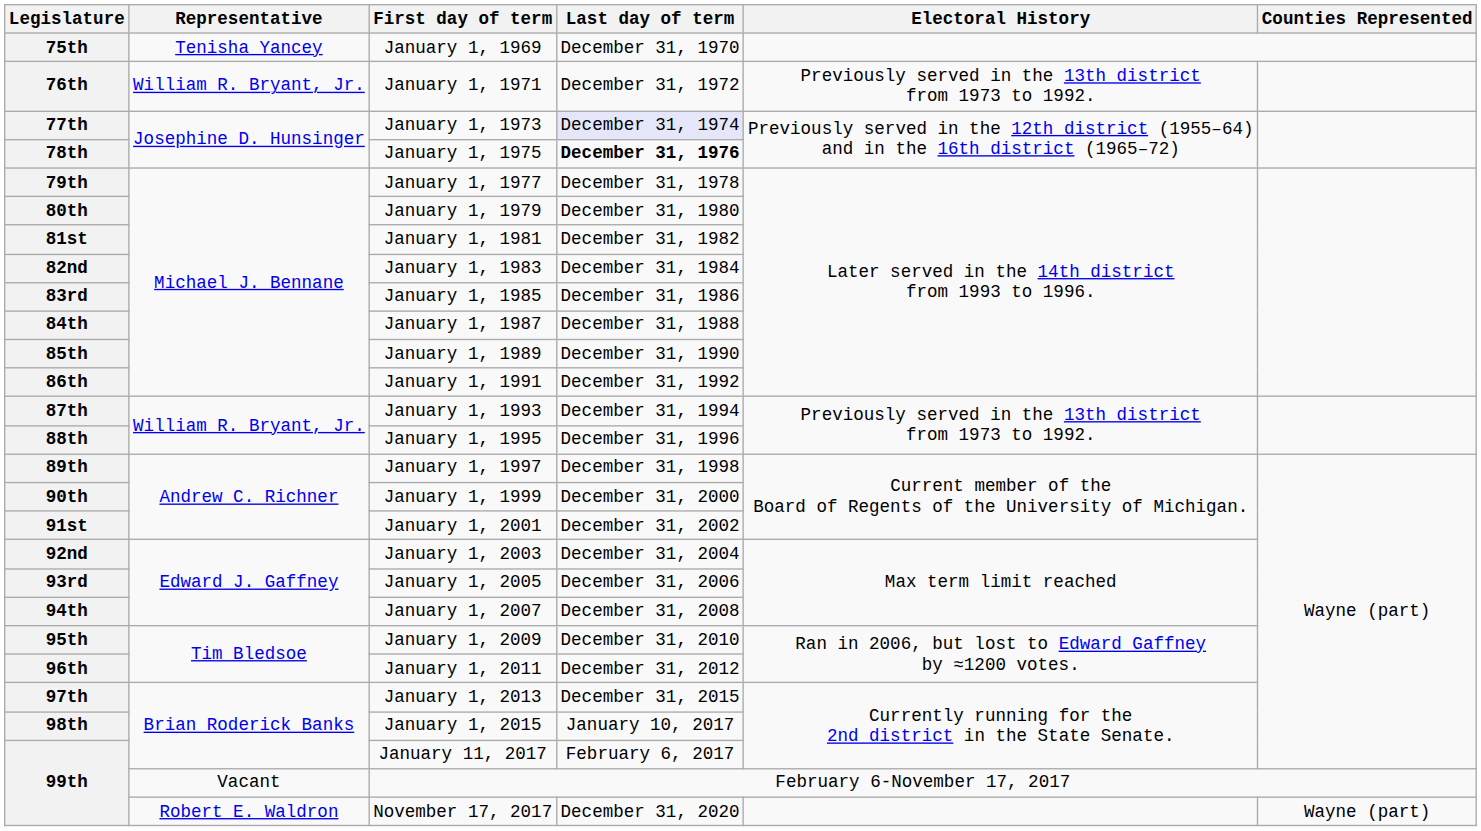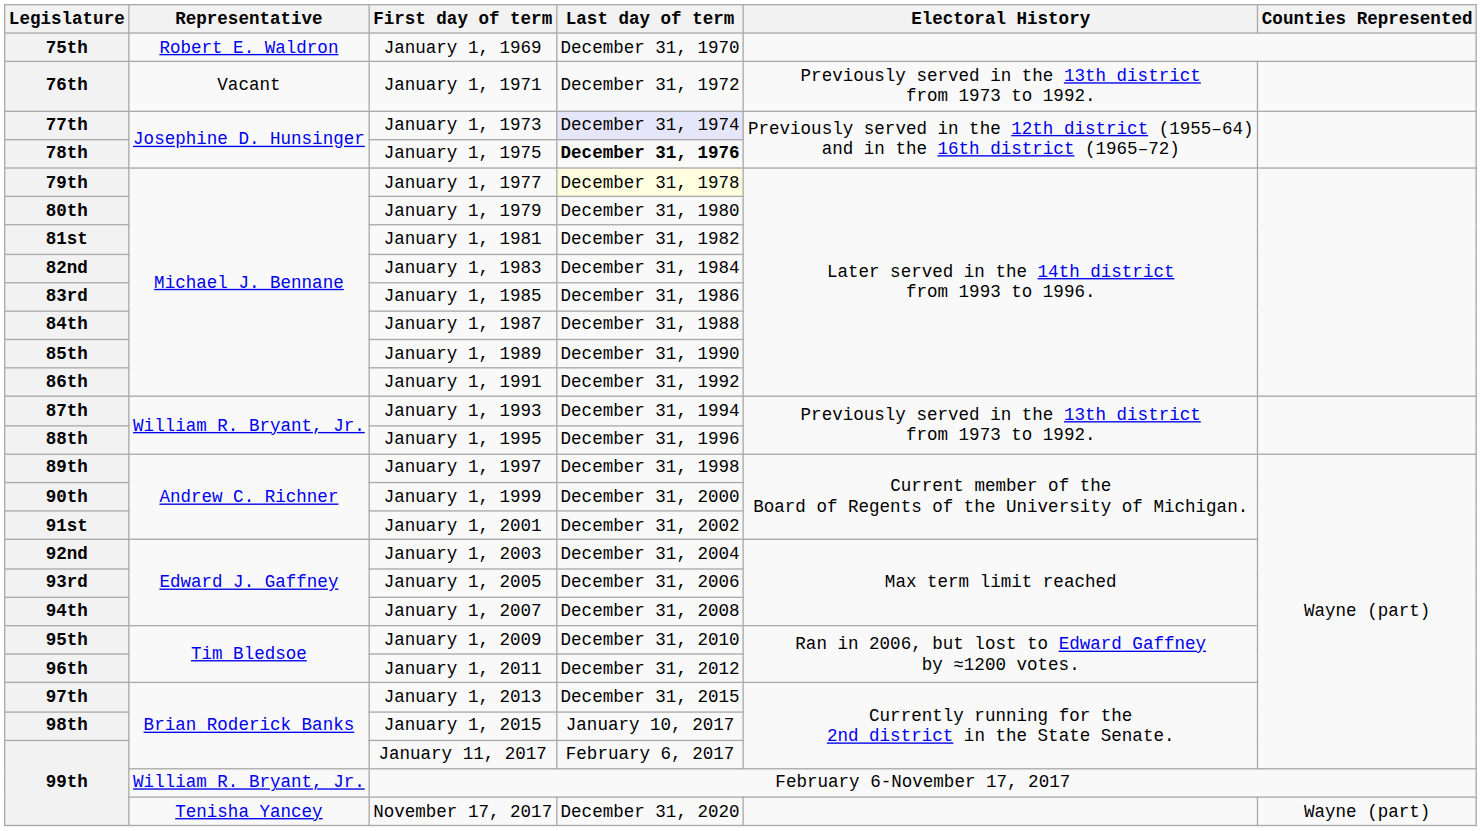75th | Representative: Tenisha Yancey -> Robert E. Waldron
76th | Representative: William R. Bryant, Jr. -> Vacant
79th | Last day of term: no background -> lightyellow background
99th / February 6-November 17, 2017 | Representative: Vacant -> William R. Bryant, Jr.
99th / November 17, 2017 | Representative: Robert E. Waldron -> Tenisha Yancey
